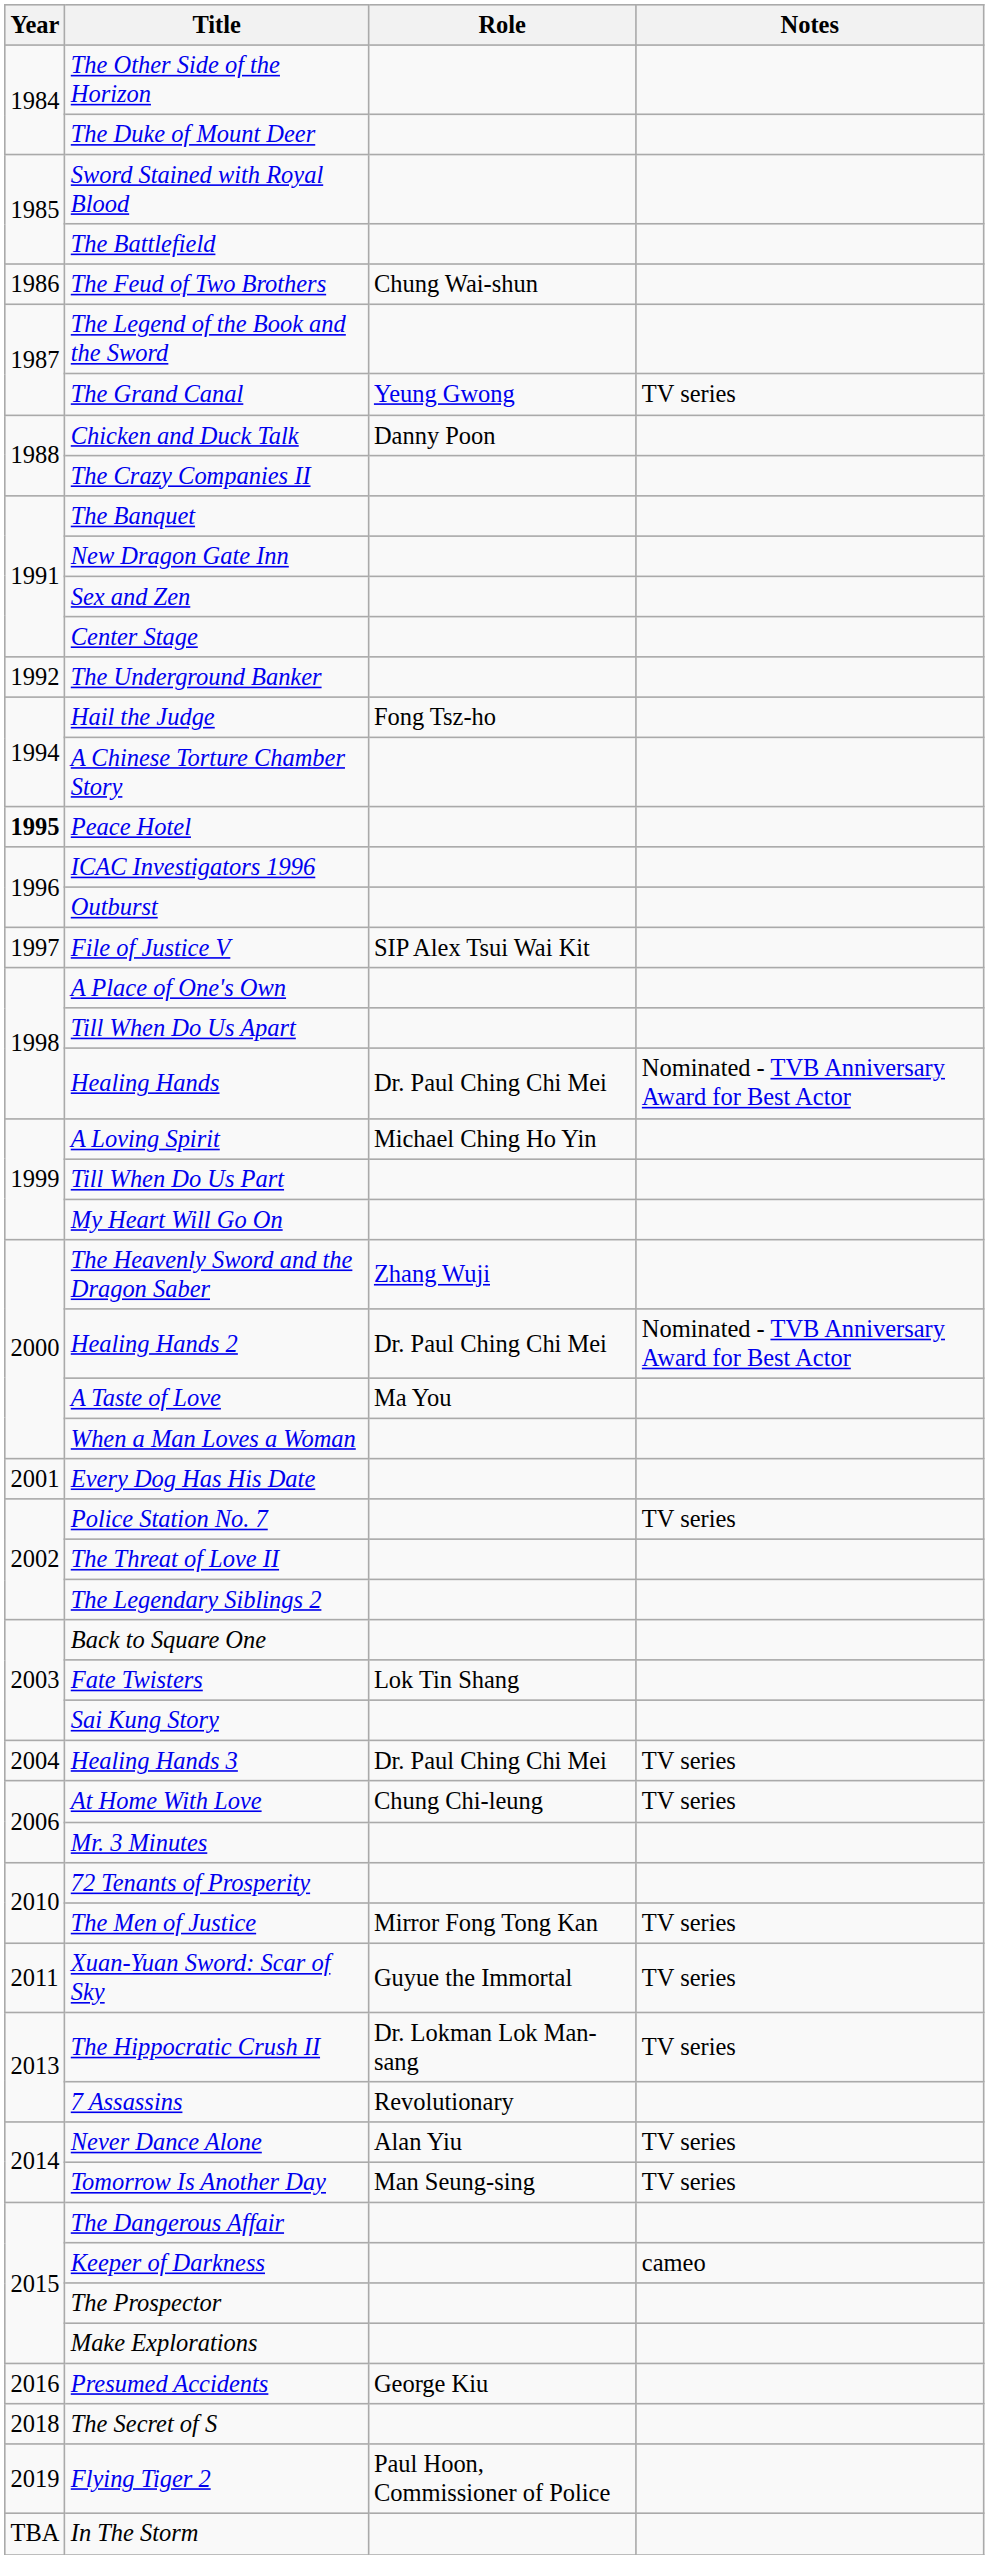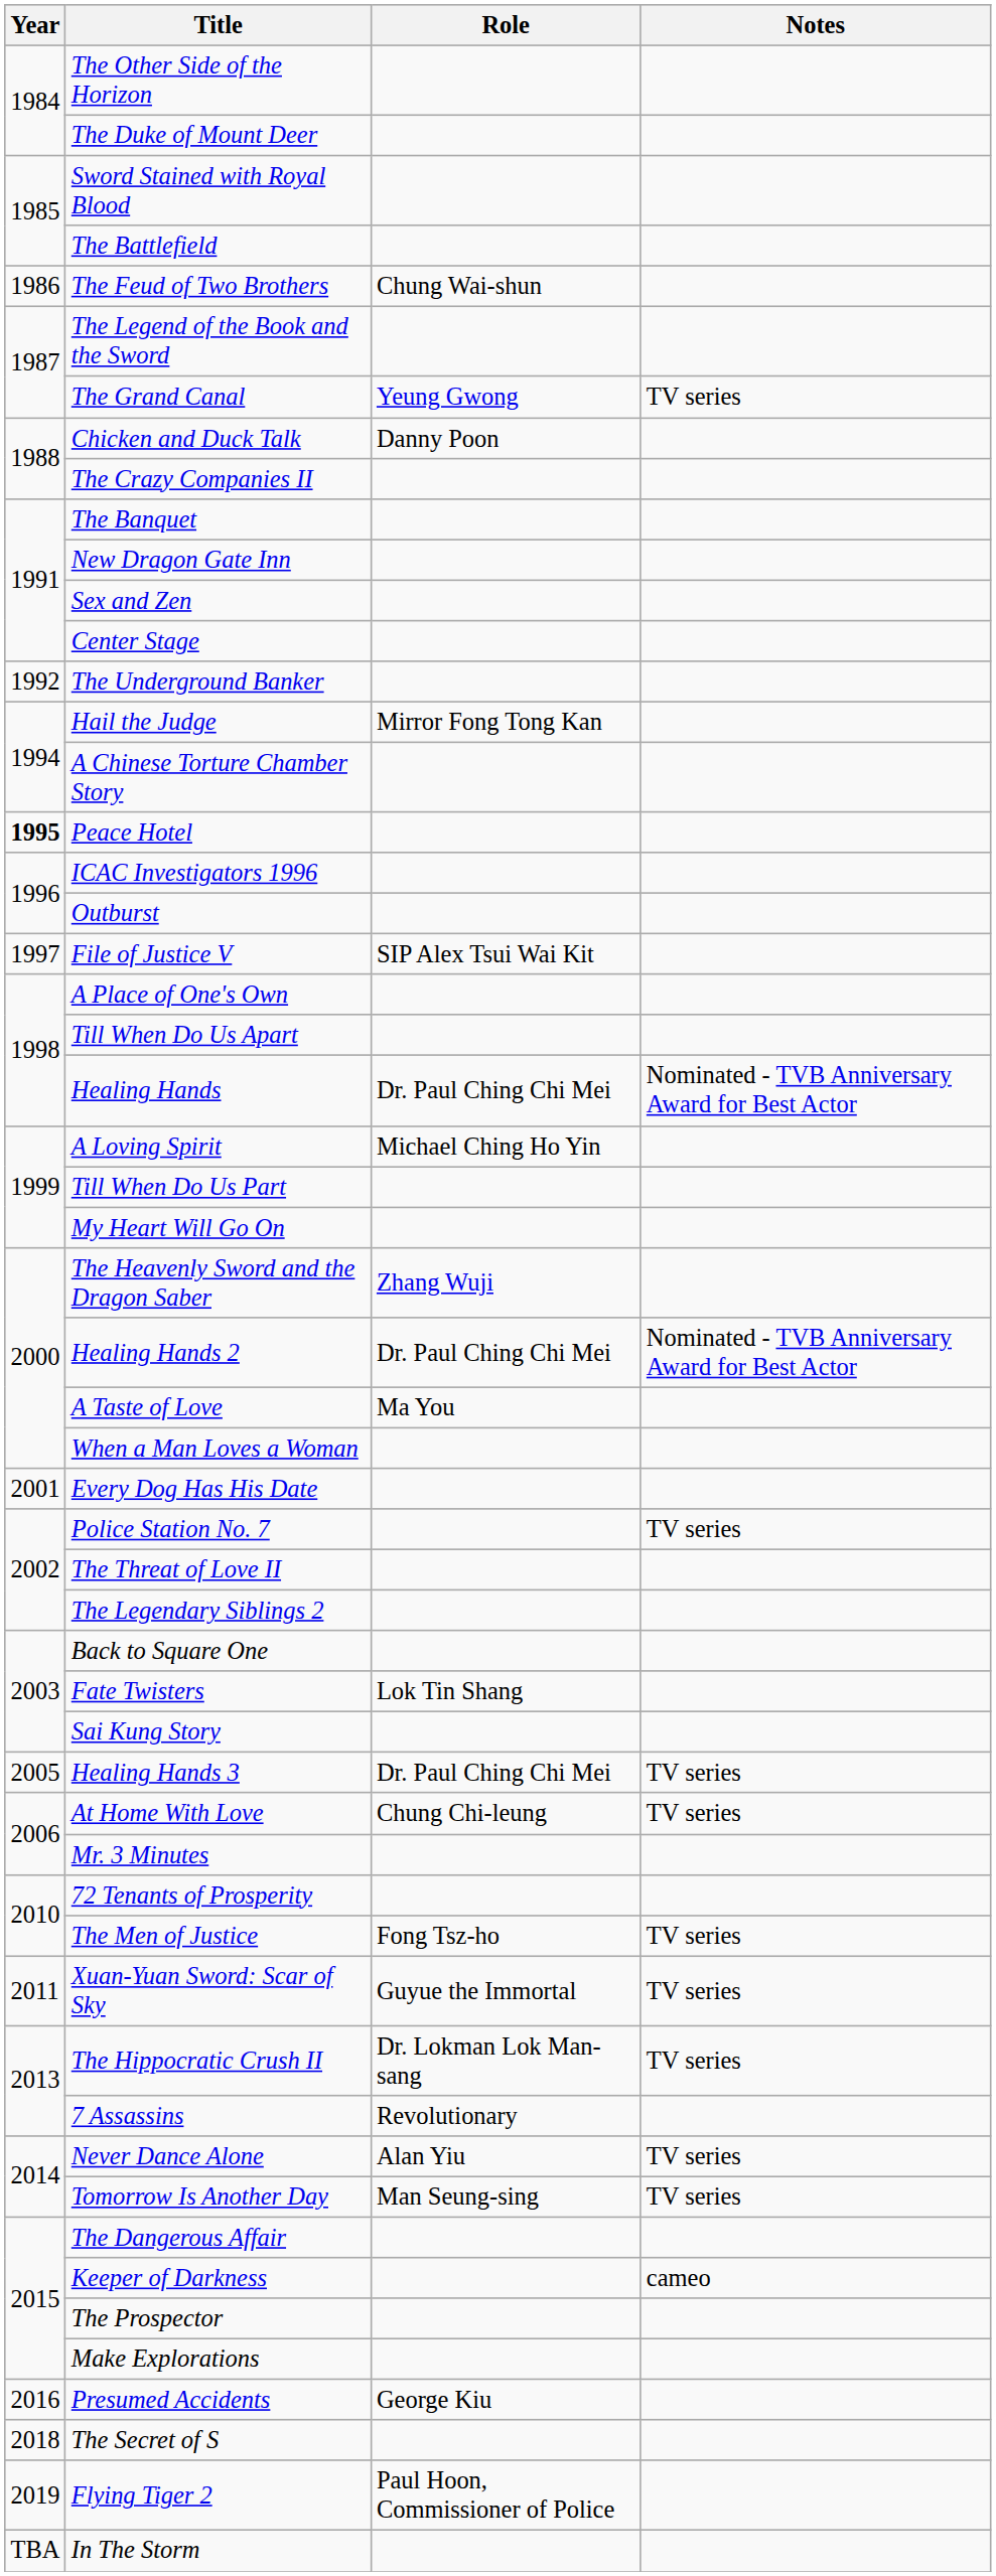Hail the Judge | Role: Fong Tsz-ho -> Mirror Fong Tong Kan
Healing Hands 3 | Year: 2004 -> 2005
The Men of Justice | Role: Mirror Fong Tong Kan -> Fong Tsz-ho
